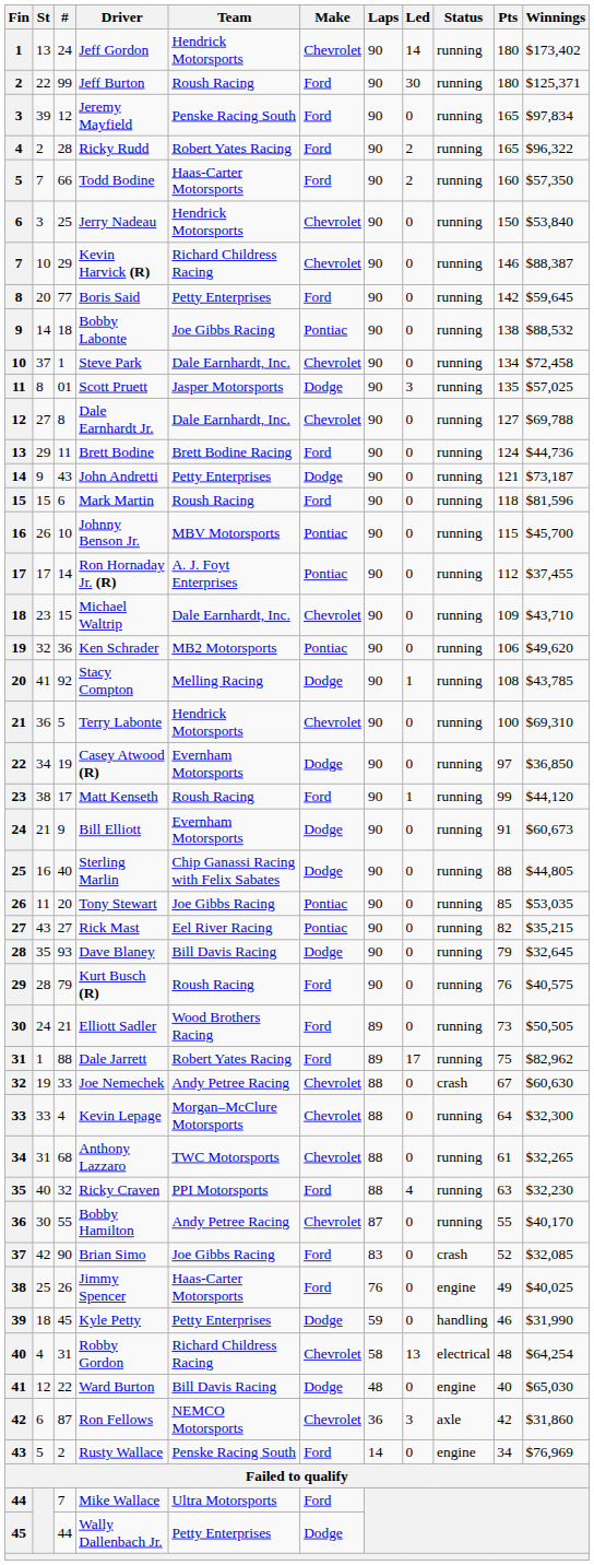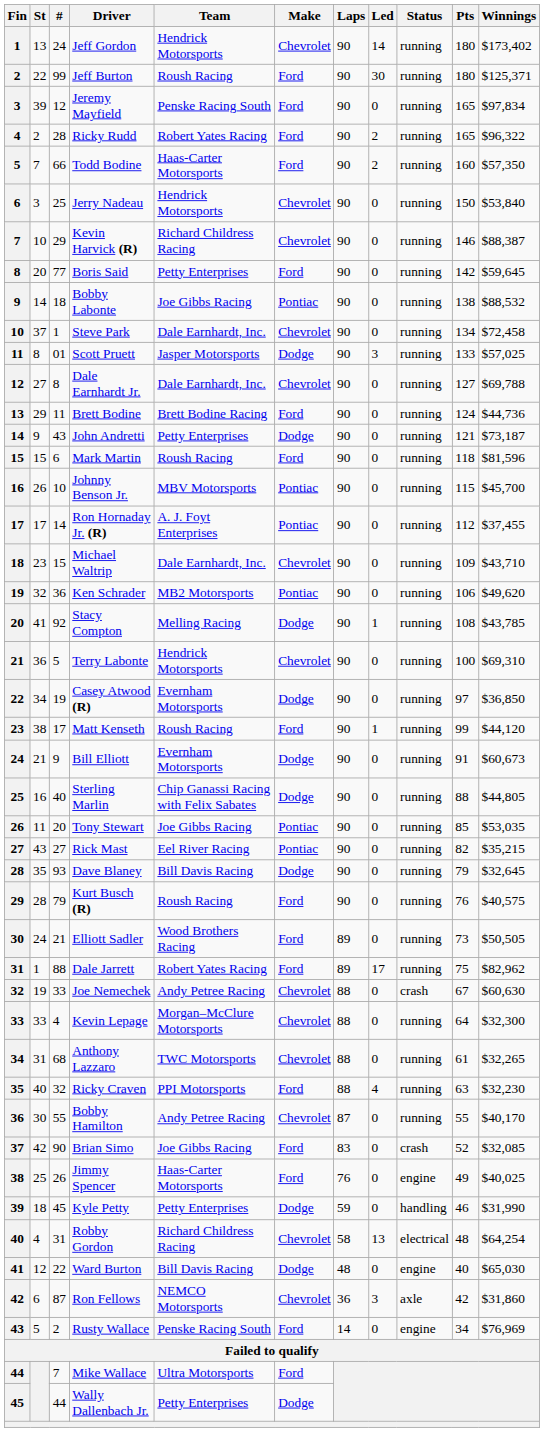Scott Pruett | Pts: 135 -> 133
